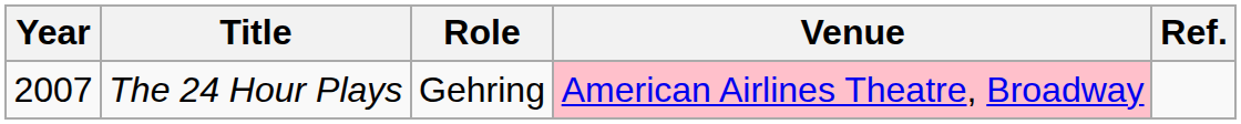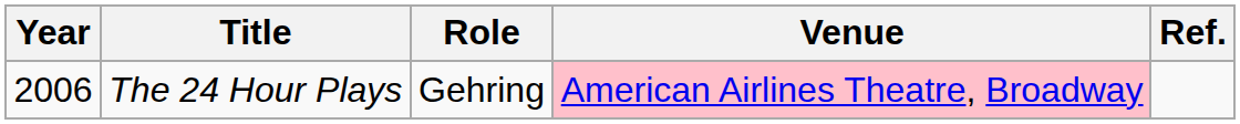The 24 Hour Plays | Year: 2007 -> 2006
